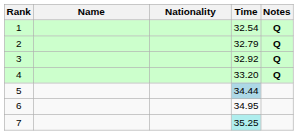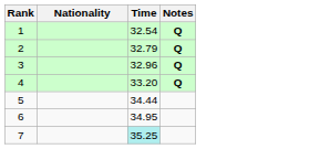- column: Name
3 | Time: 32.92 -> 32.96
5 | Time: lightblue background -> no background
